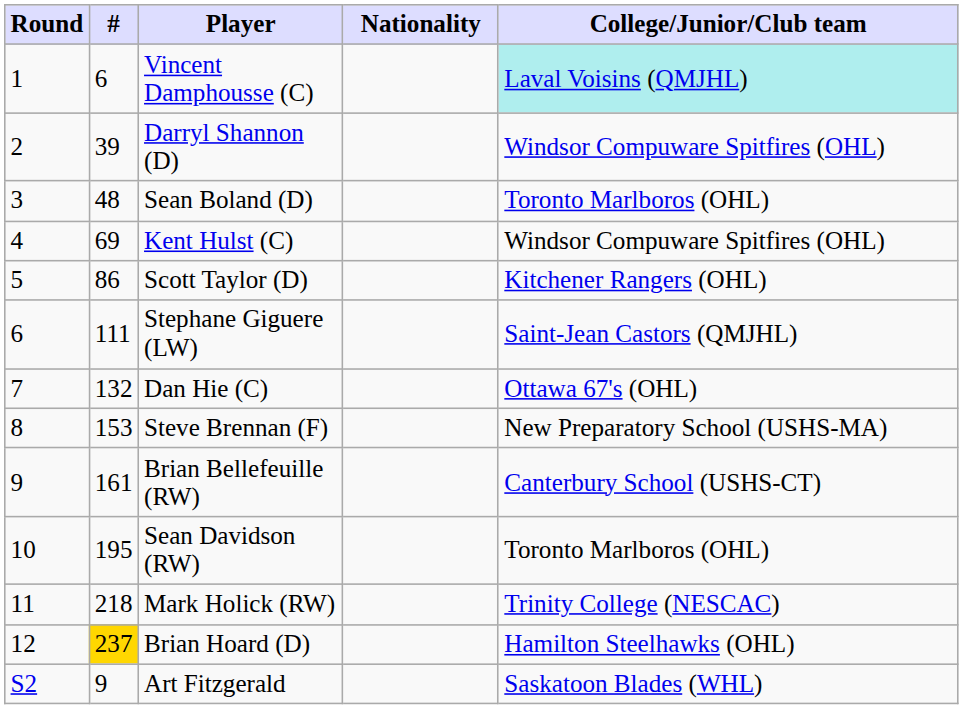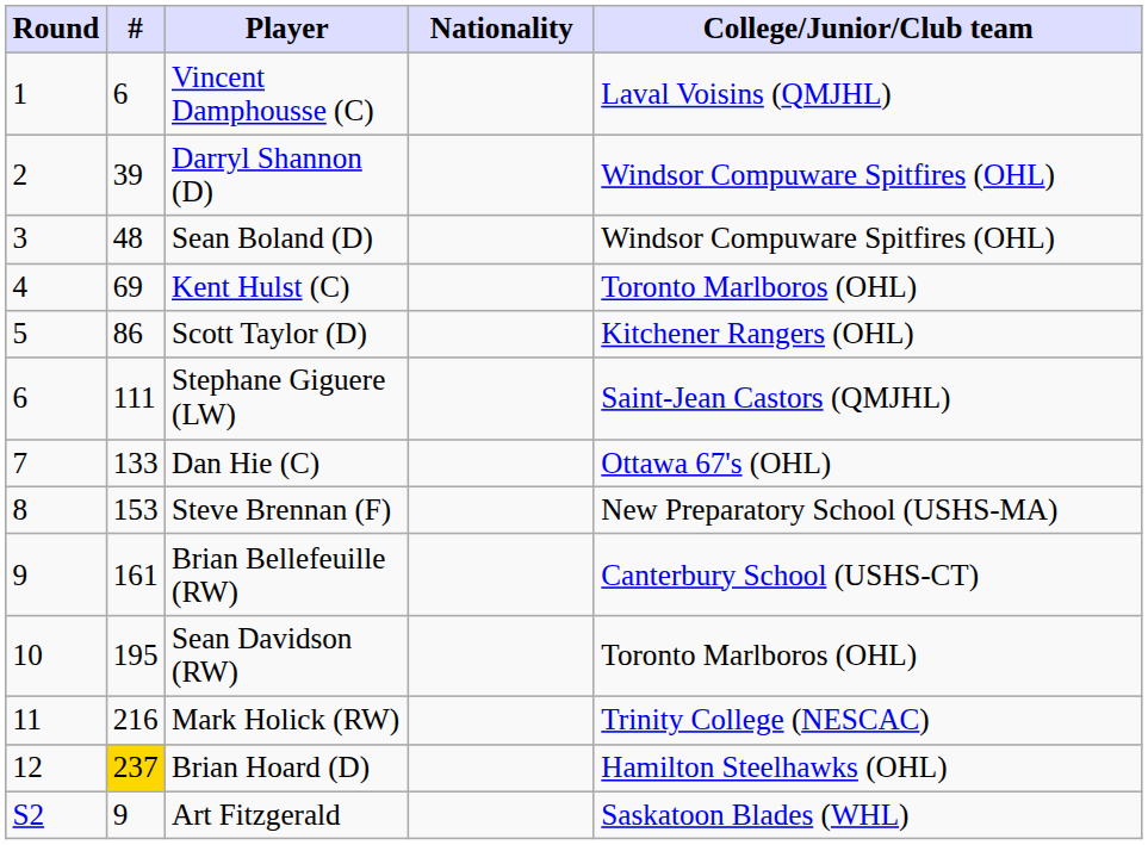Vincent Damphousse (C) | College/Junior/Club team: paleturquoise background -> no background
Sean Boland (D) | College/Junior/Club team: Toronto Marlboros (OHL) -> Windsor Compuware Spitfires (OHL)
Kent Hulst (C) | College/Junior/Club team: Windsor Compuware Spitfires (OHL) -> Toronto Marlboros (OHL)
Dan Hie (C) | #: 132 -> 133
Mark Holick (RW) | #: 218 -> 216
